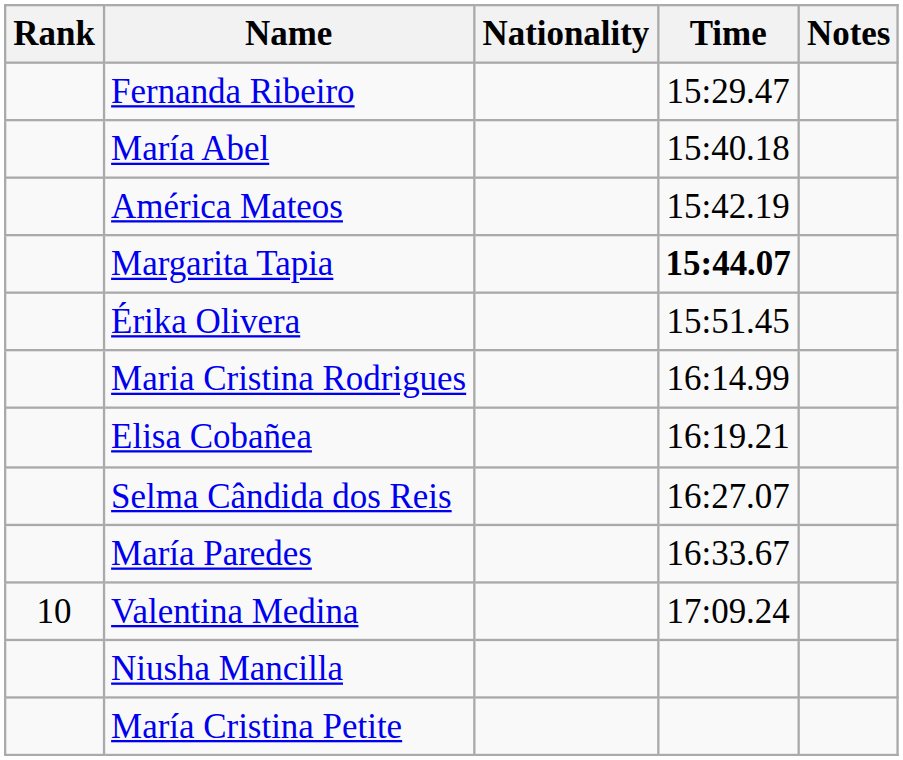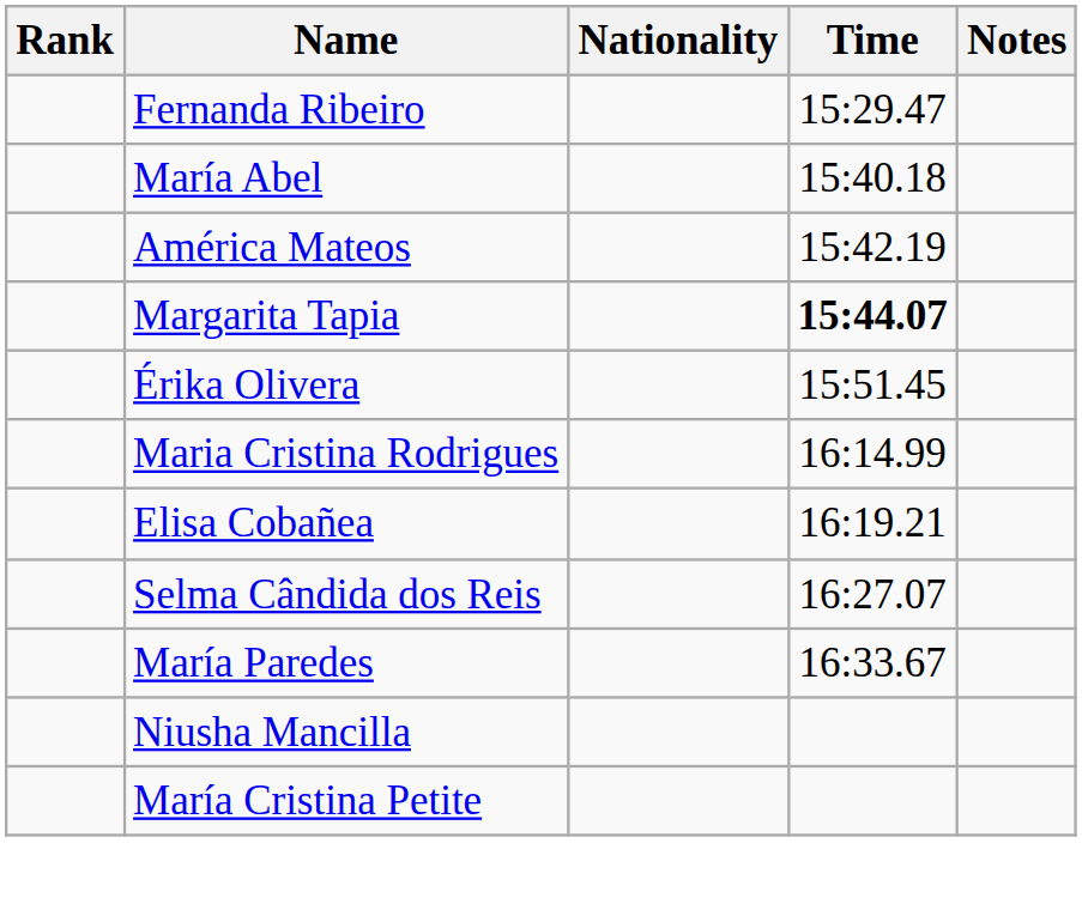- row: 10 | Valentina Medina | 17:09.24
